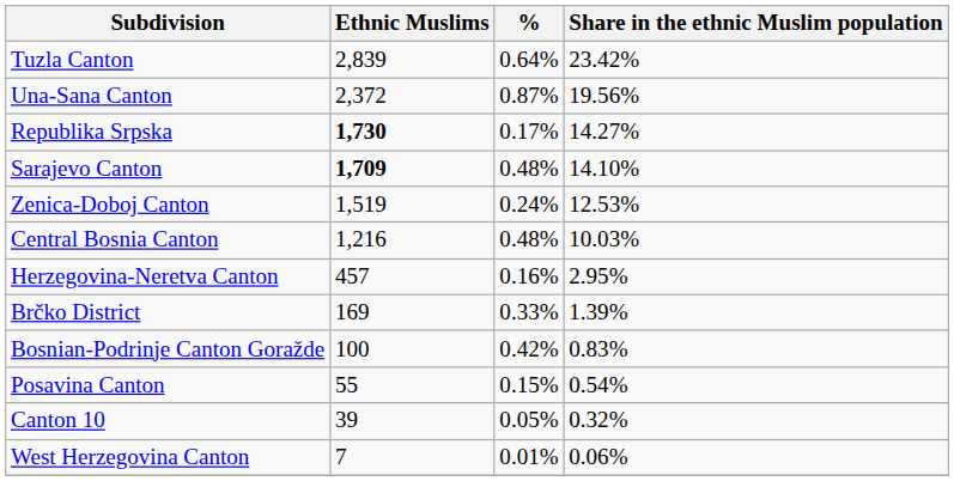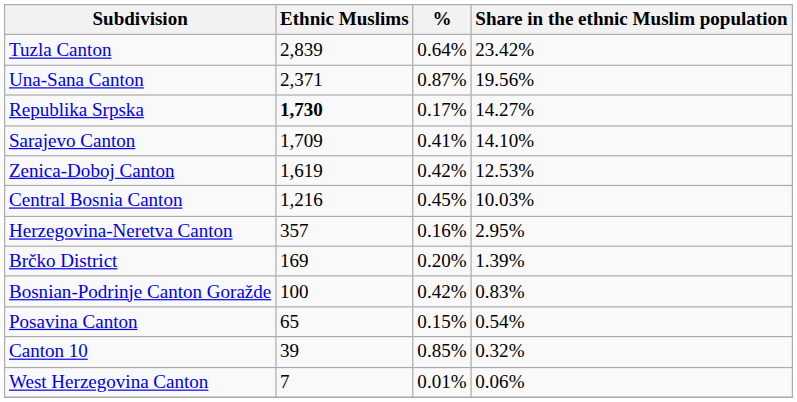Una-Sana Canton | Ethnic Muslims: 2,372 -> 2,371
Sarajevo Canton | Ethnic Muslims: bold -> normal
Sarajevo Canton | %: 0.48% -> 0.41%
Zenica-Doboj Canton | Ethnic Muslims: 1,519 -> 1,619
Zenica-Doboj Canton | %: 0.24% -> 0.42%
Central Bosnia Canton | %: 0.48% -> 0.45%
Herzegovina-Neretva Canton | Ethnic Muslims: 457 -> 357
Brčko District | %: 0.33% -> 0.20%
Posavina Canton | Ethnic Muslims: 55 -> 65
Canton 10 | %: 0.05% -> 0.85%
